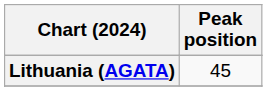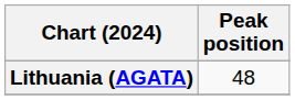Lithuania (AGATA) | Peak position: 45 -> 48
